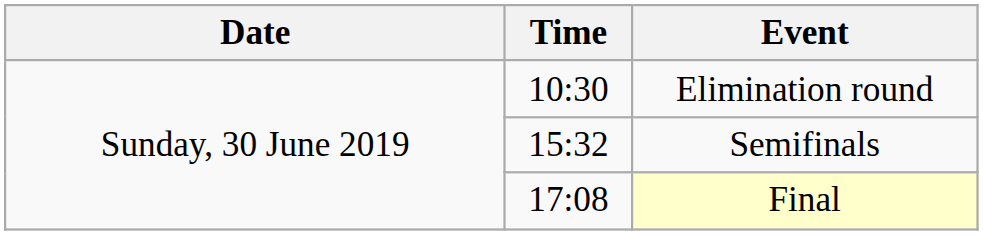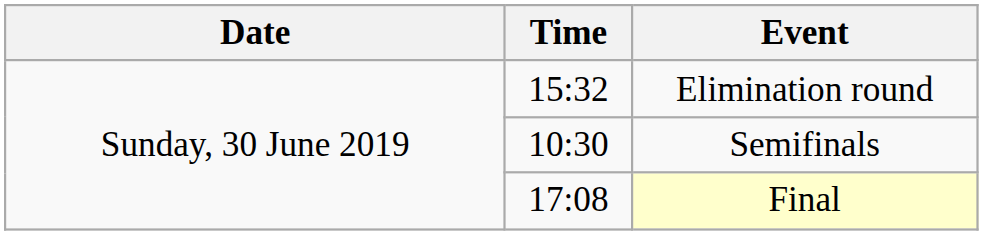Elimination round | Time: 10:30 -> 15:32
Semifinals | Time: 15:32 -> 10:30
